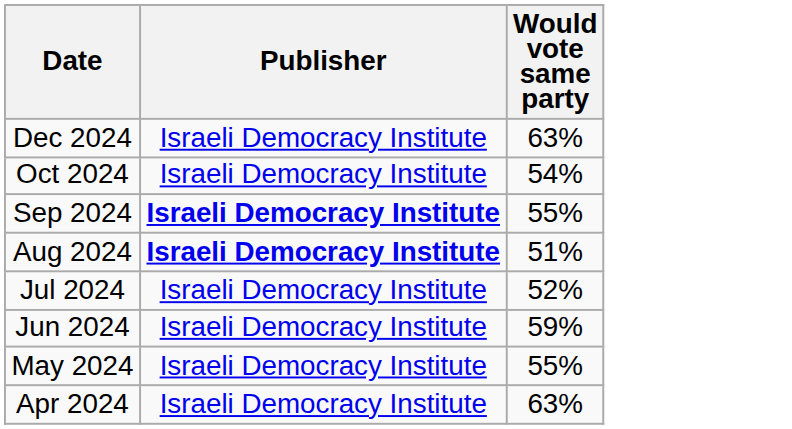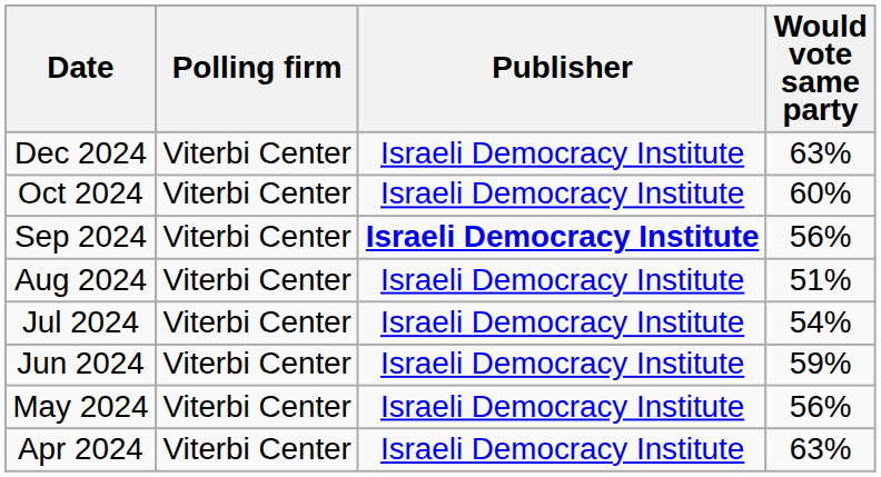+ column: Polling firm | Viterbi Center | Viterbi Center | Viterbi Center | Viterbi Center | Viterbi Center | Viterbi Center | Viterbi Center | Viterbi Center
Oct 2024 | Would vote same party: 54% -> 60%
Sep 2024 | Would vote same party: 55% -> 56%
Aug 2024 | Publisher: bold -> normal
Jul 2024 | Would vote same party: 52% -> 54%
May 2024 | Would vote same party: 55% -> 56%
